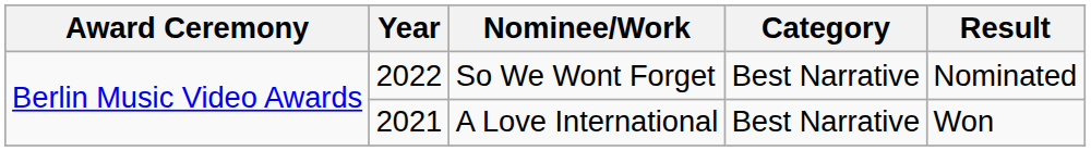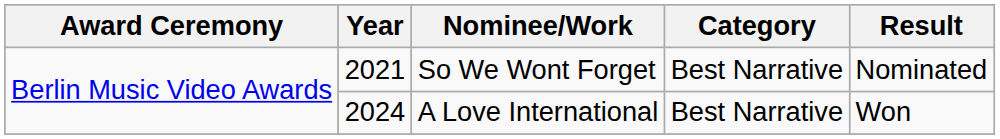So We Wont Forget | Year: 2022 -> 2021
A Love International | Year: 2021 -> 2024
